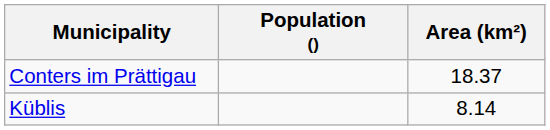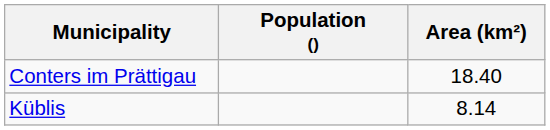Conters im Prättigau | Area (km²): 18.37 -> 18.40
